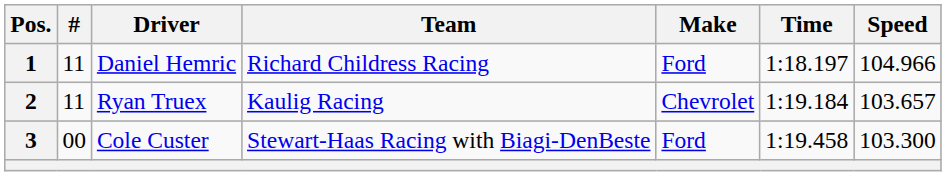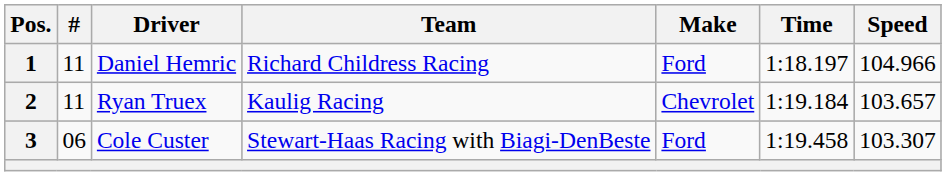3 | #: 00 -> 06
3 | Speed: 103.300 -> 103.307
